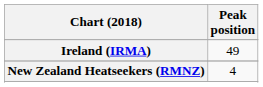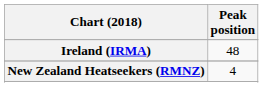Ireland (IRMA) | Peak position: 49 -> 48
